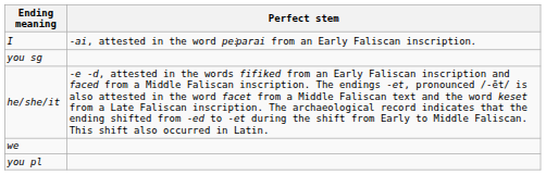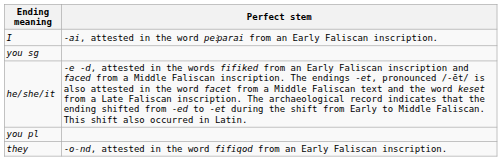- row: we
+ row: they | -o-nd, attested in the word fifiqod from an Early Faliscan inscription.
